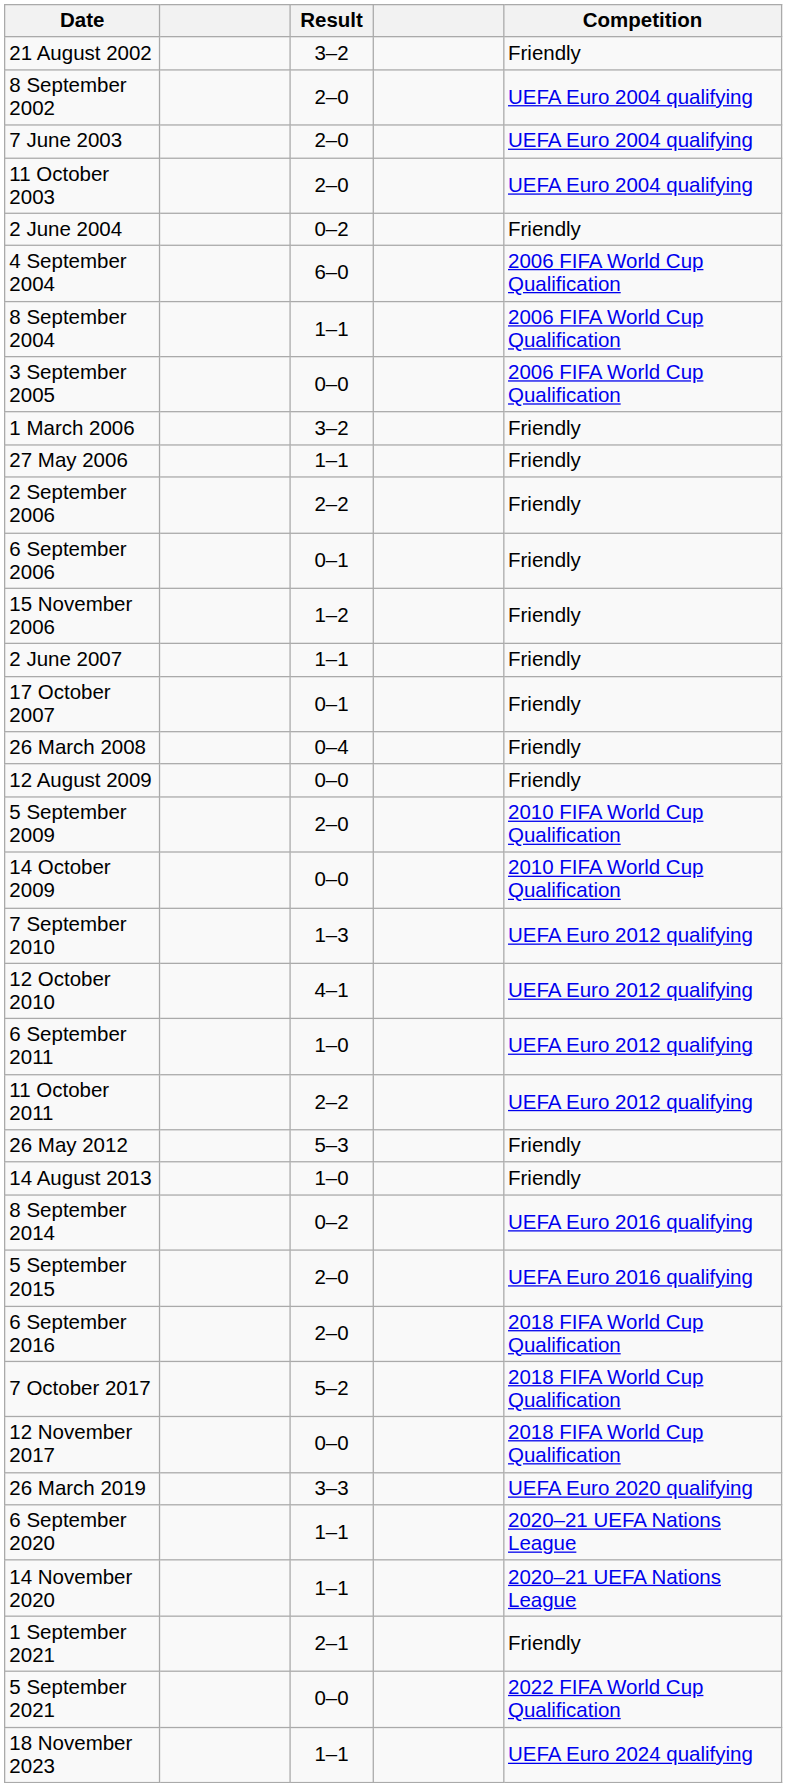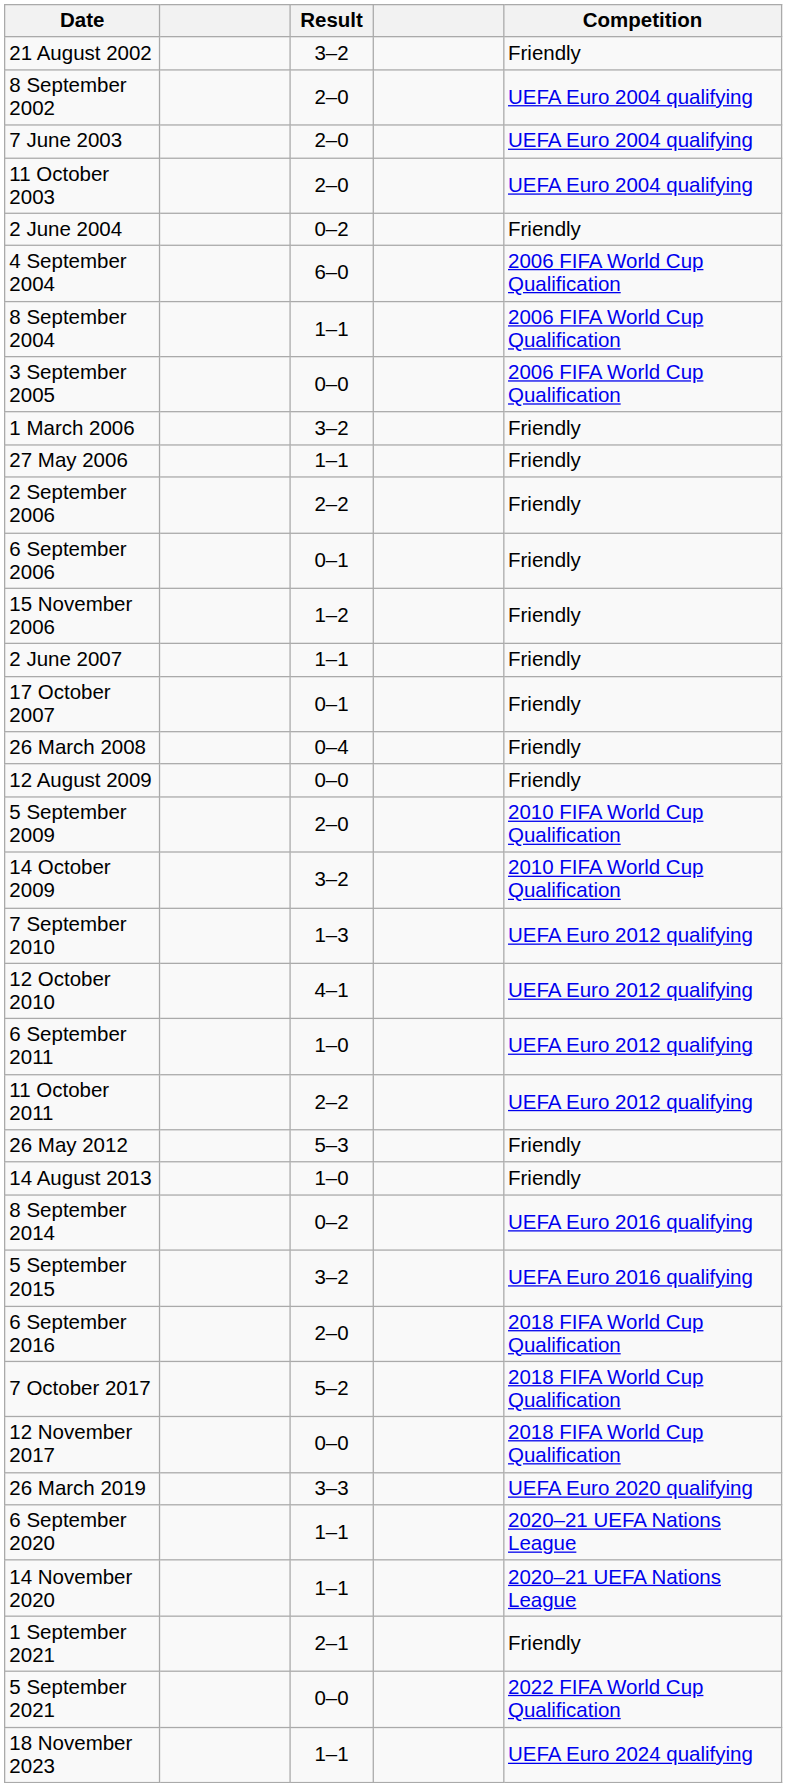14 October 2009 | Result: 0–0 -> 3–2
5 September 2015 | Result: 2–0 -> 3–2
